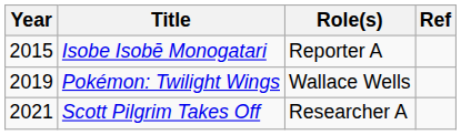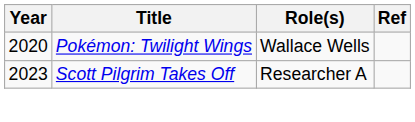- row: 2015 | Isobe Isobē Monogatari | Reporter A
Pokémon: Twilight Wings | Year: 2019 -> 2020
Scott Pilgrim Takes Off | Year: 2021 -> 2023
